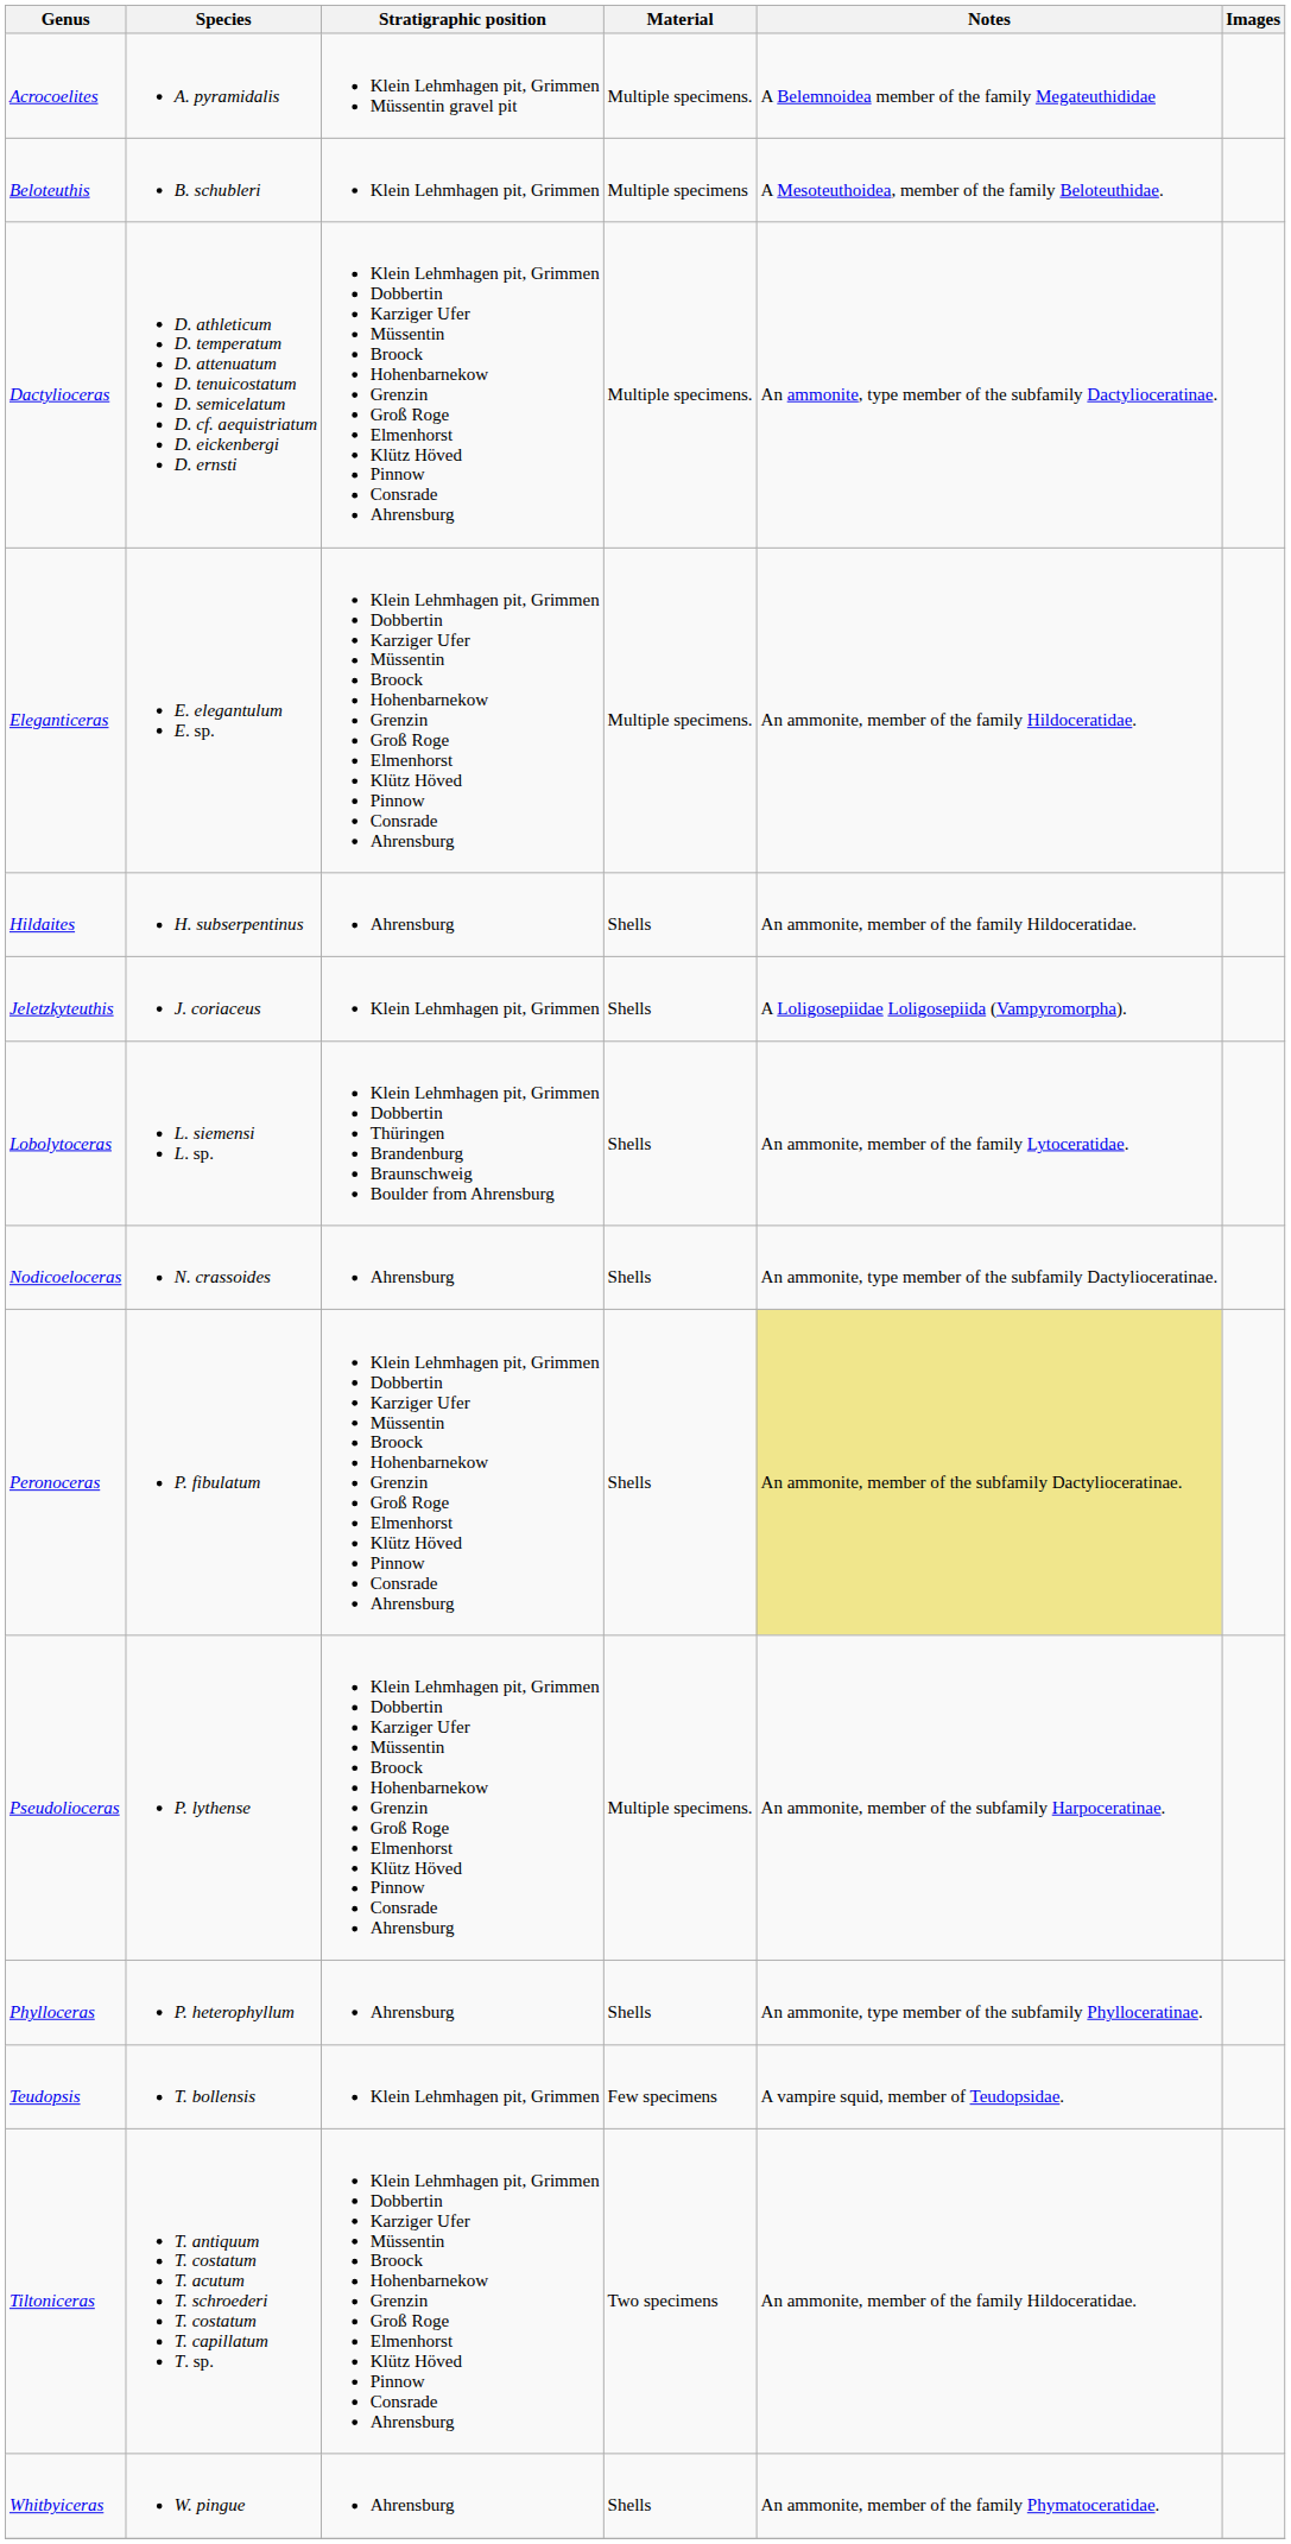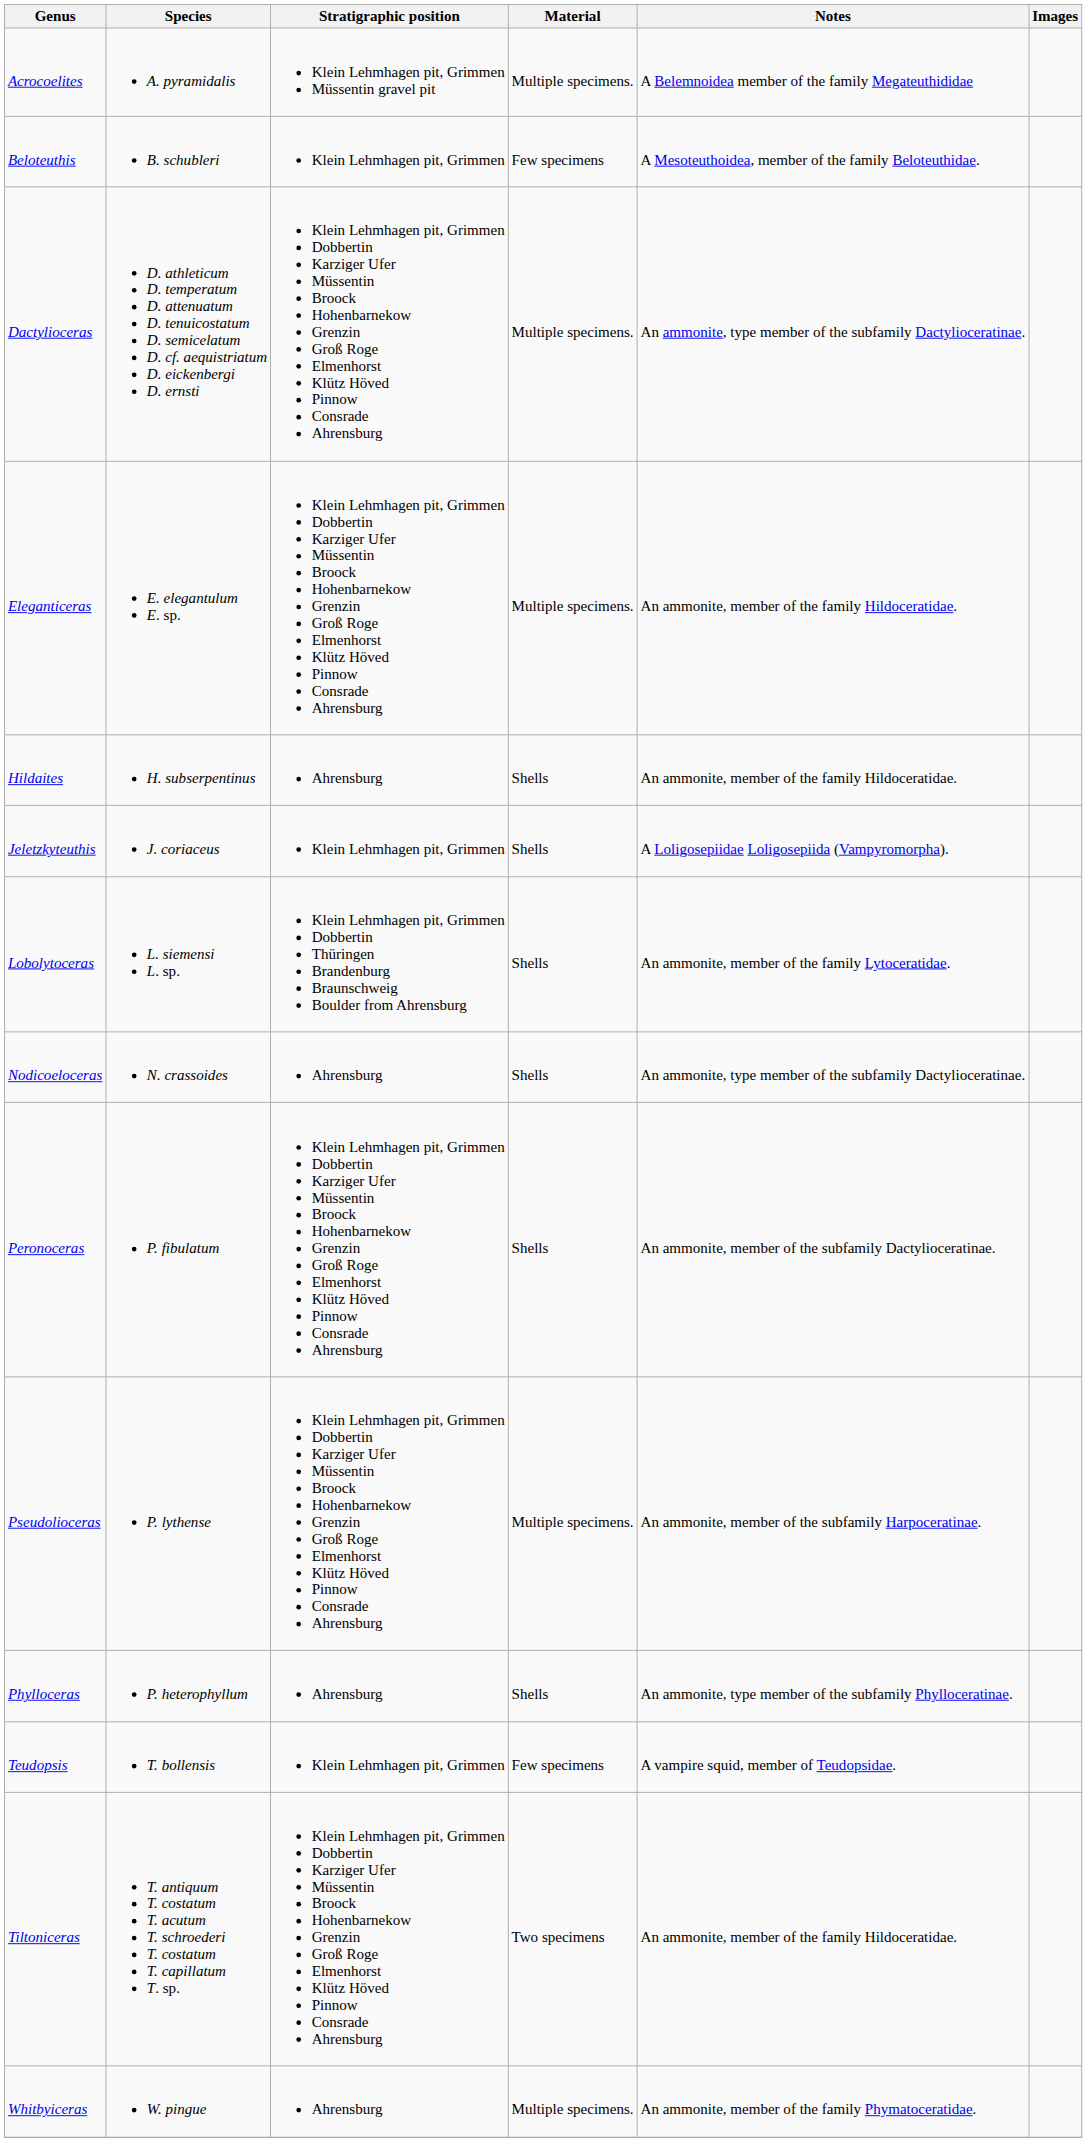Beloteuthis | Material: Multiple specimens -> Few specimens
Peronoceras | Notes: khaki background -> no background
Whitbyiceras | Material: Shells -> Multiple specimens.
